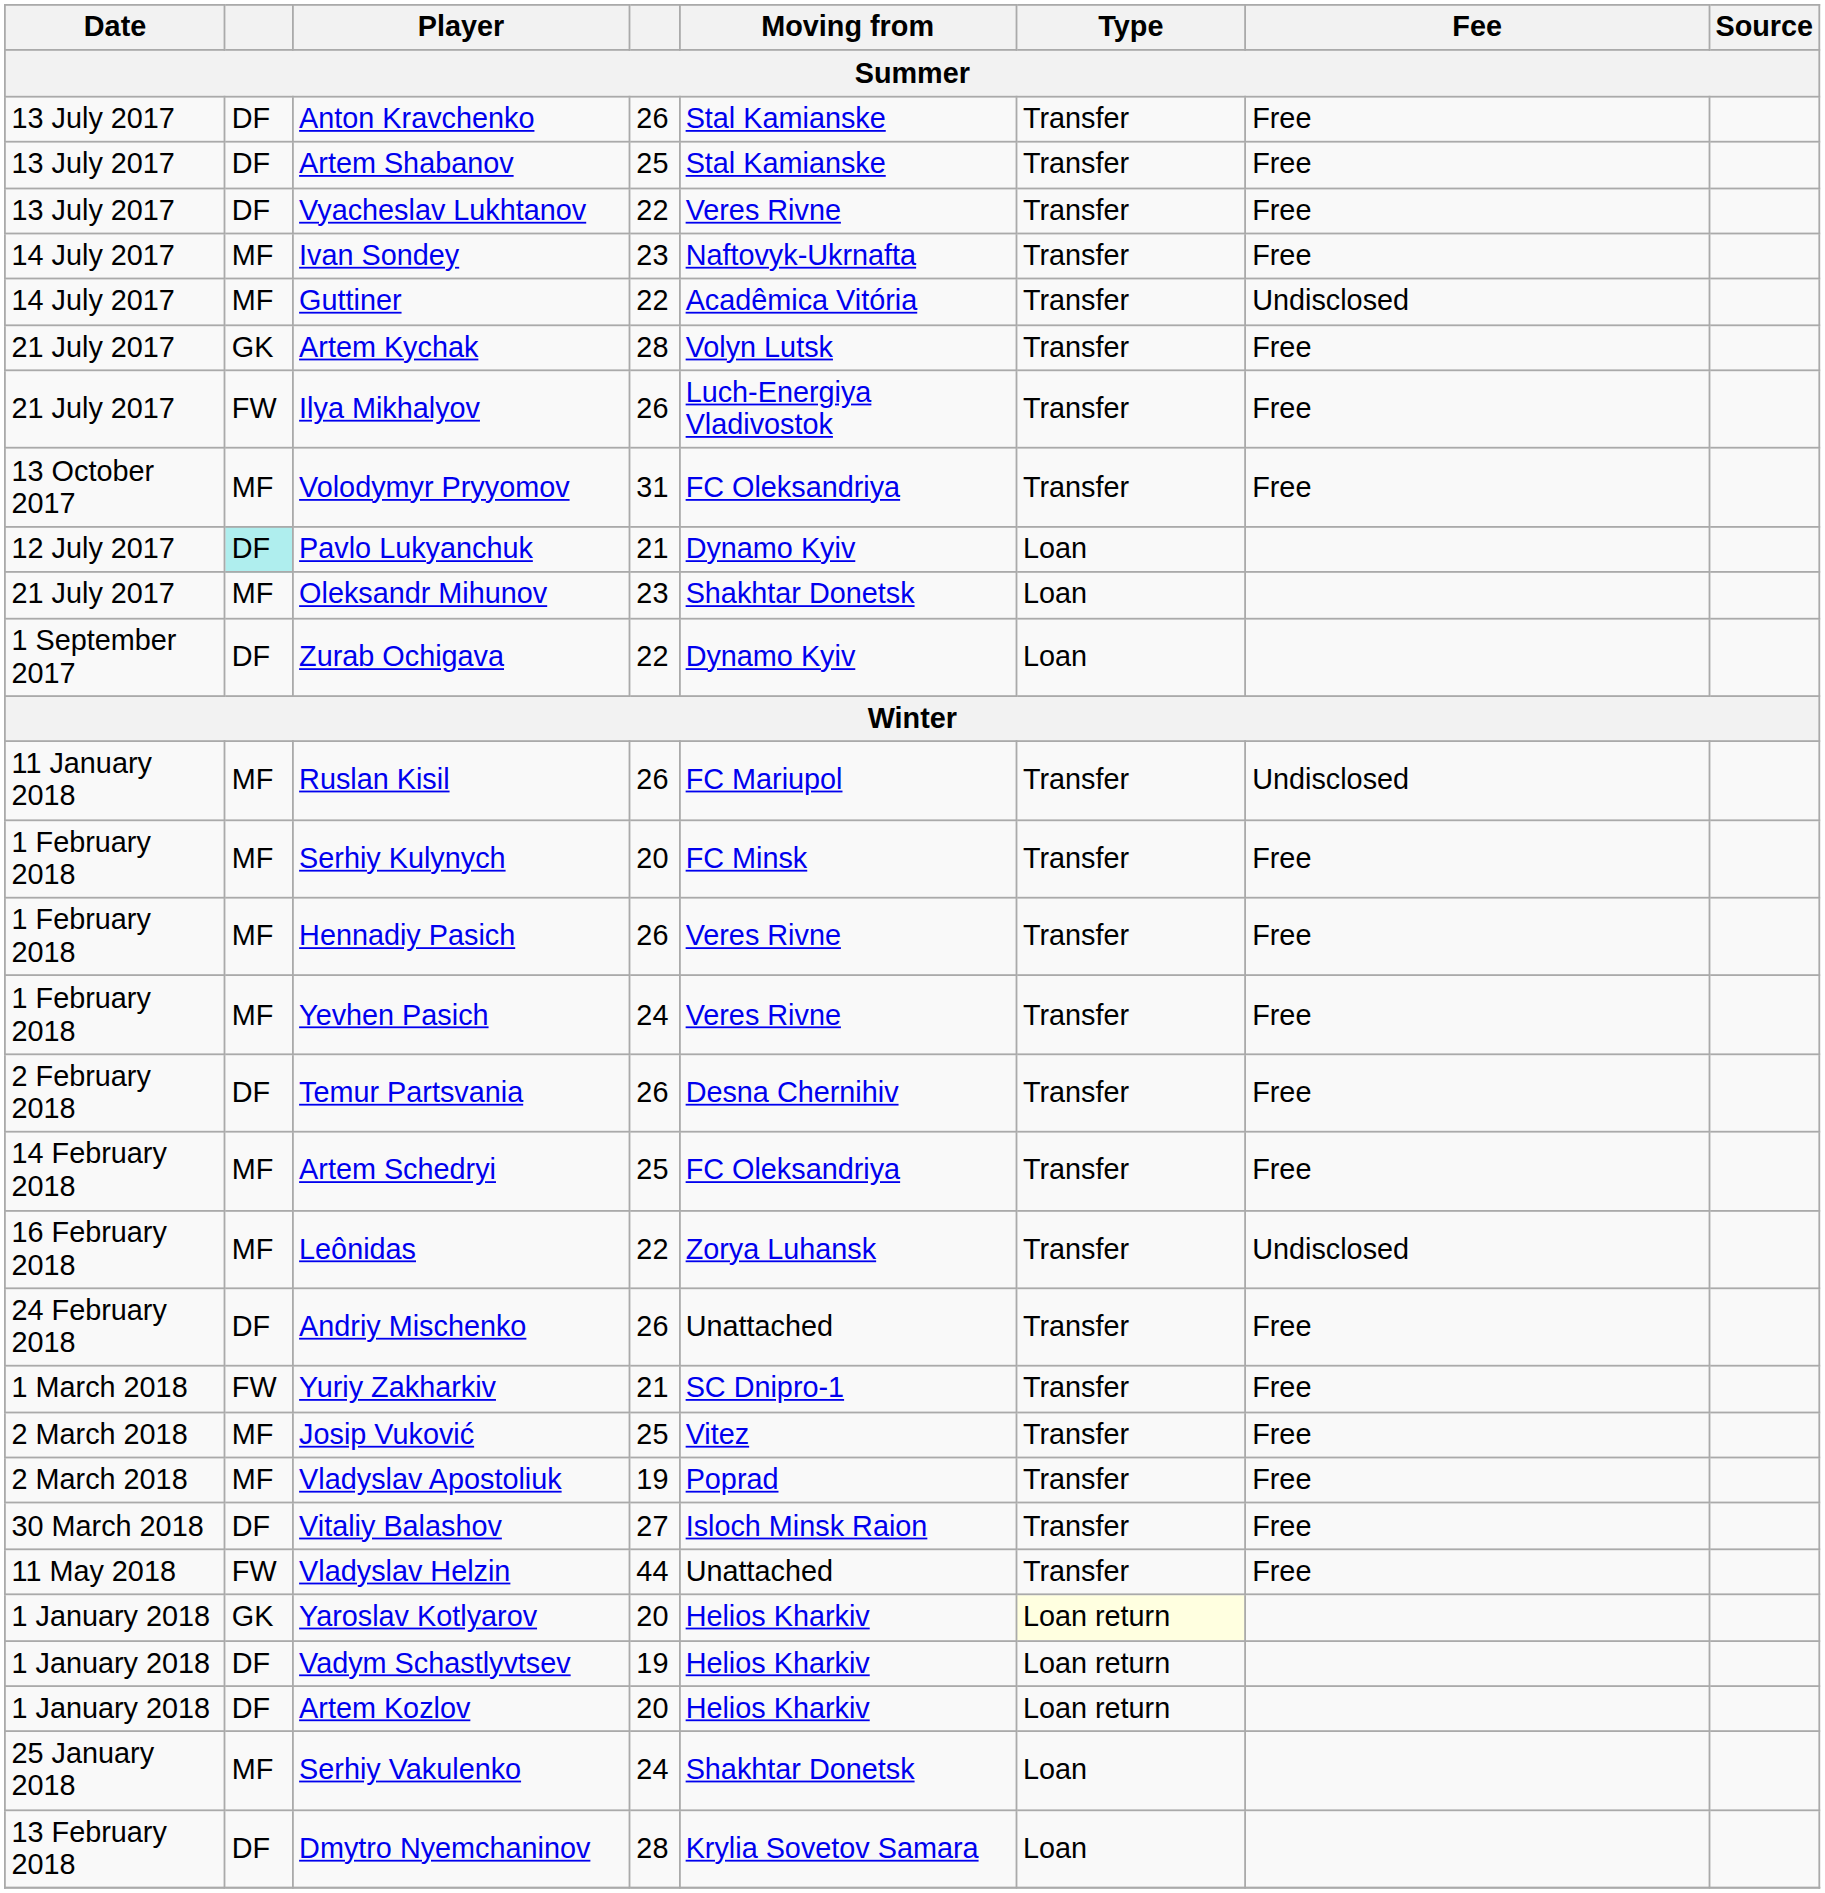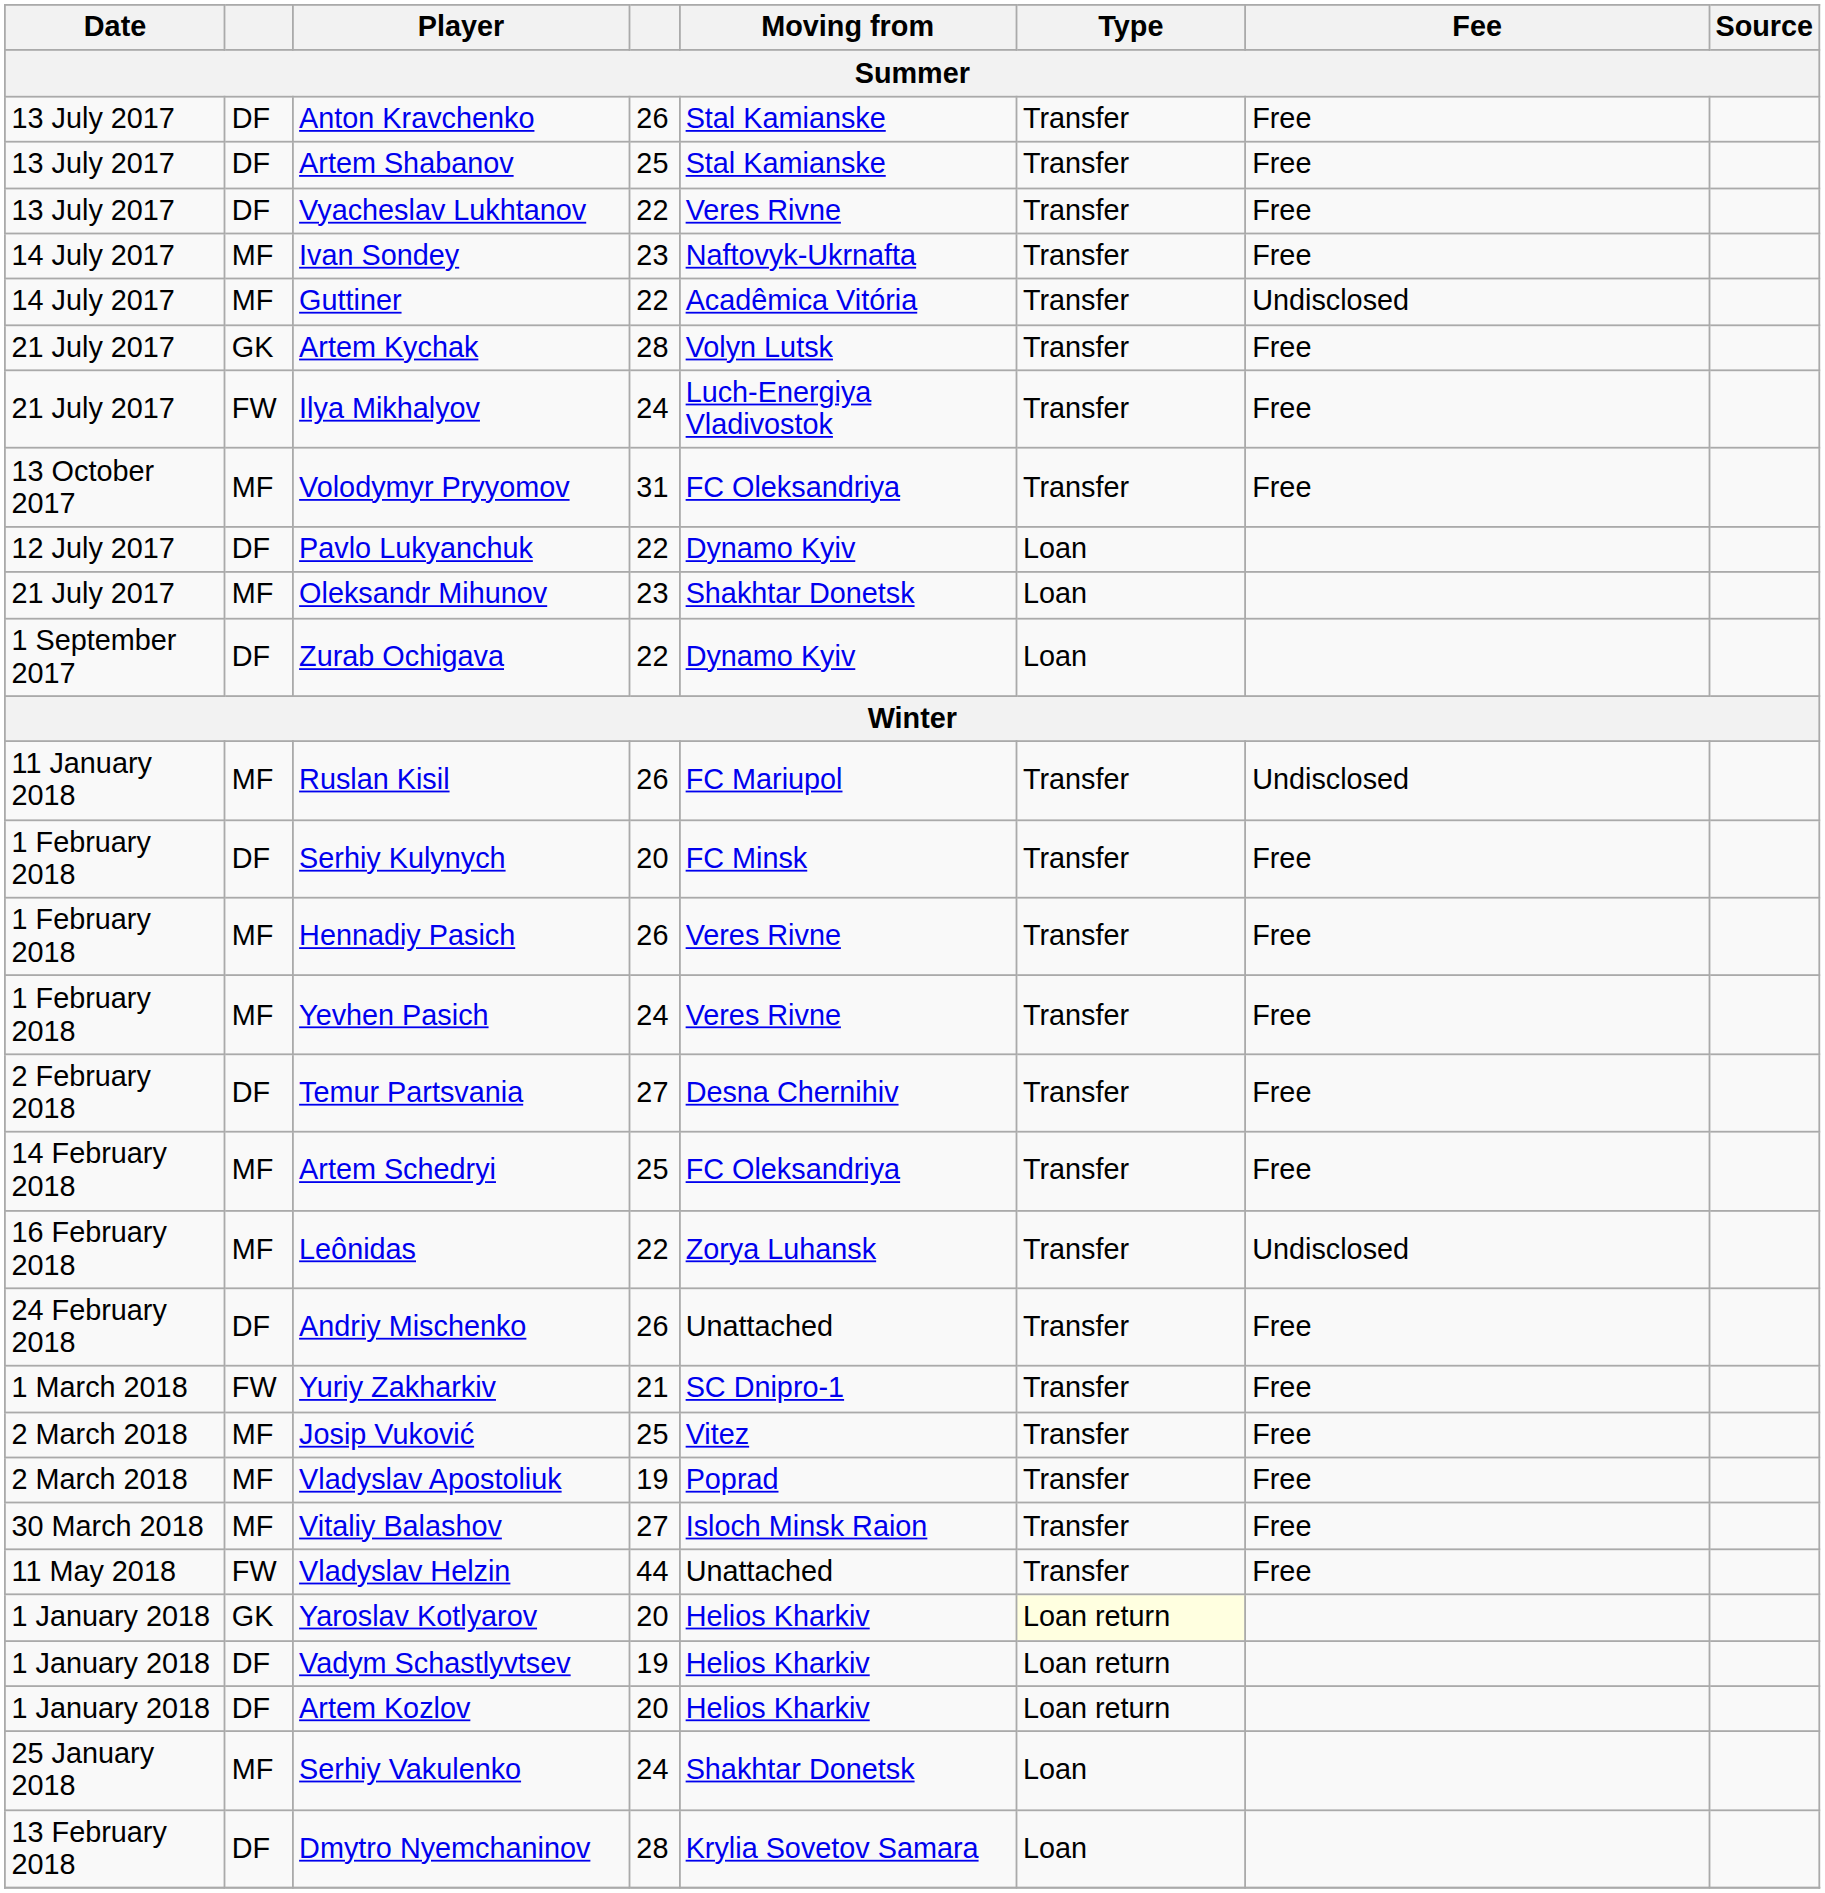Ilya Mikhalyov | column 4: 26 -> 24
Pavlo Lukyanchuk | column 2: paleturquoise background -> no background
Pavlo Lukyanchuk | column 4: 21 -> 22
Serhiy Kulynych | column 2: MF -> DF
Temur Partsvania | column 4: 26 -> 27
Vitaliy Balashov | column 2: DF -> MF
